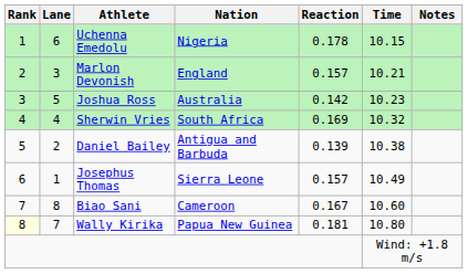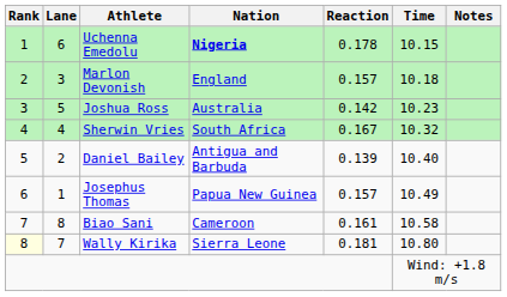Uchenna Emedolu | Nation: normal -> bold
Marlon Devonish | Time: 10.21 -> 10.18
Sherwin Vries | Reaction: 0.169 -> 0.167
Daniel Bailey | Time: 10.38 -> 10.40
Josephus Thomas | Nation: Sierra Leone -> Papua New Guinea
Biao Sani | Reaction: 0.167 -> 0.161
Biao Sani | Time: 10.60 -> 10.58
Wally Kirika | Nation: Papua New Guinea -> Sierra Leone
